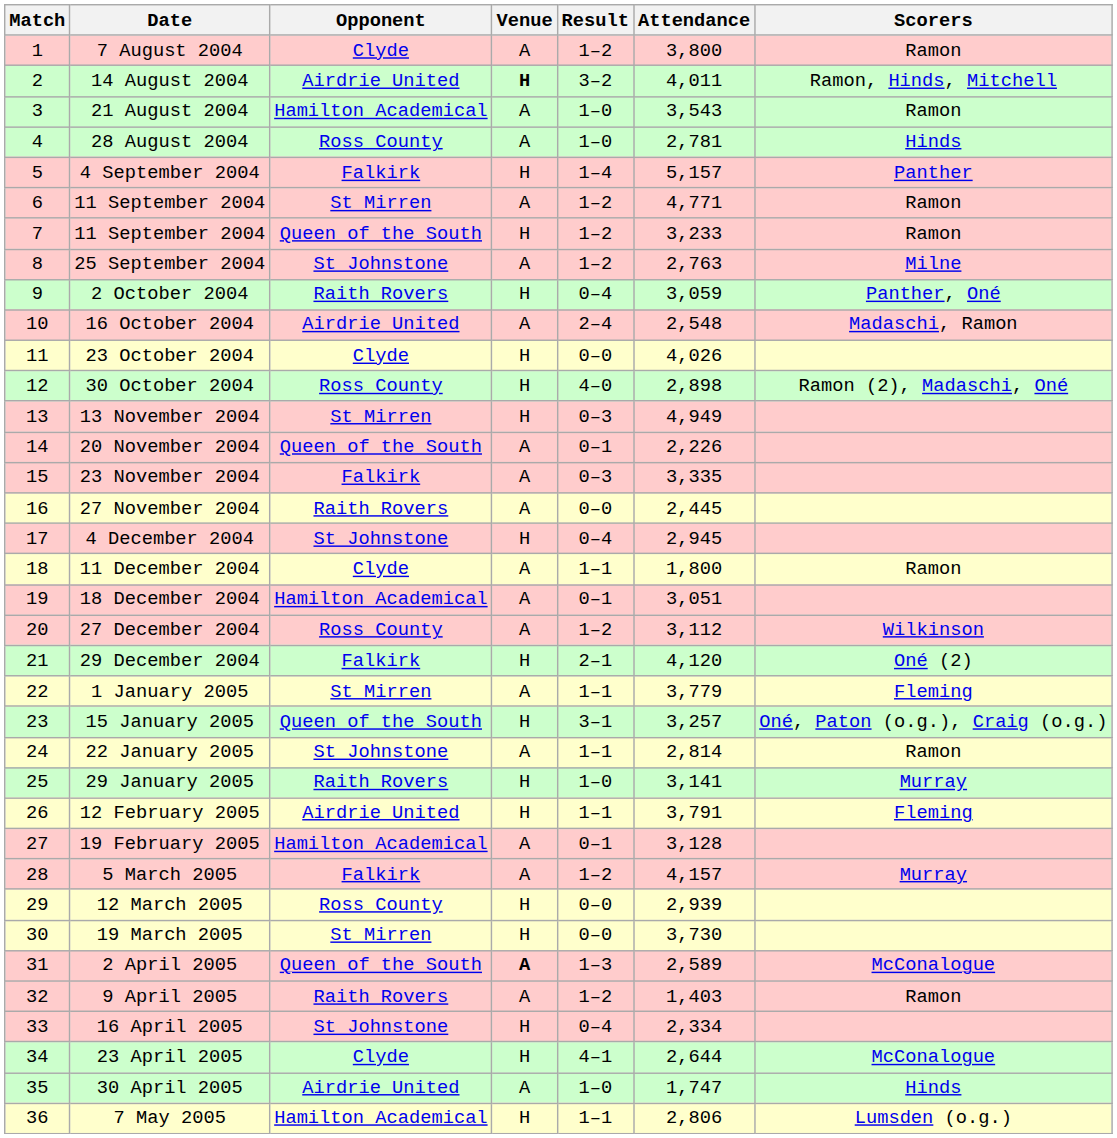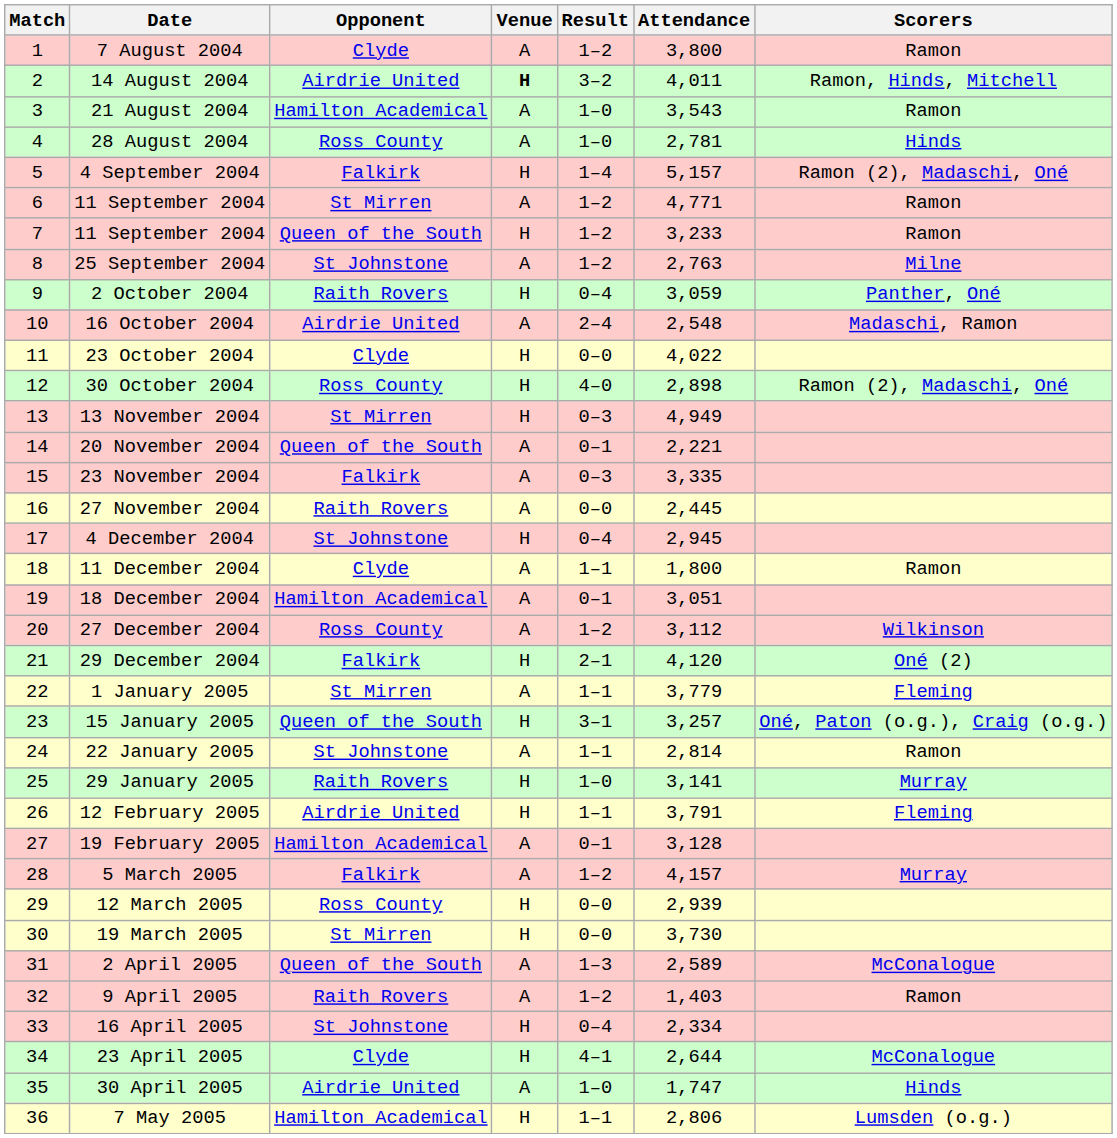4 September 2004 | Scorers: Panther -> Ramon (2), Madaschi, Oné
23 October 2004 | Attendance: 4,026 -> 4,022
20 November 2004 | Attendance: 2,226 -> 2,221
2 April 2005 | Venue: bold -> normal
